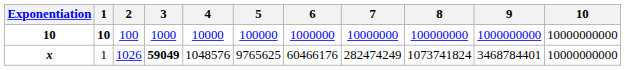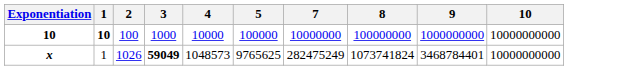- column: 6 | 1000000 | 60466176
x | 4: 1048576 -> 1048573
x | 7: 282474249 -> 282475249
